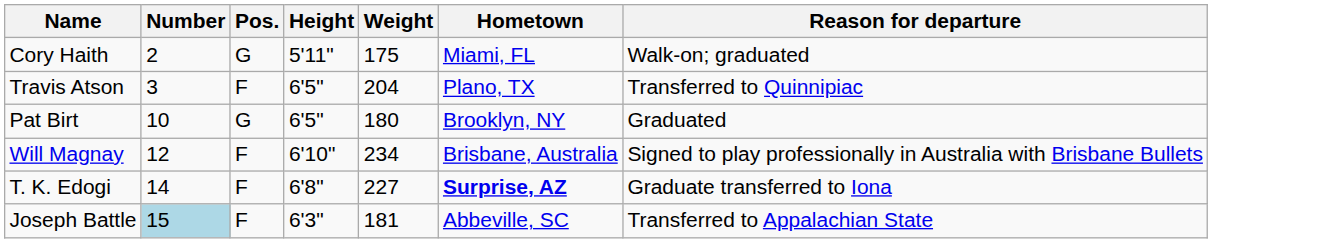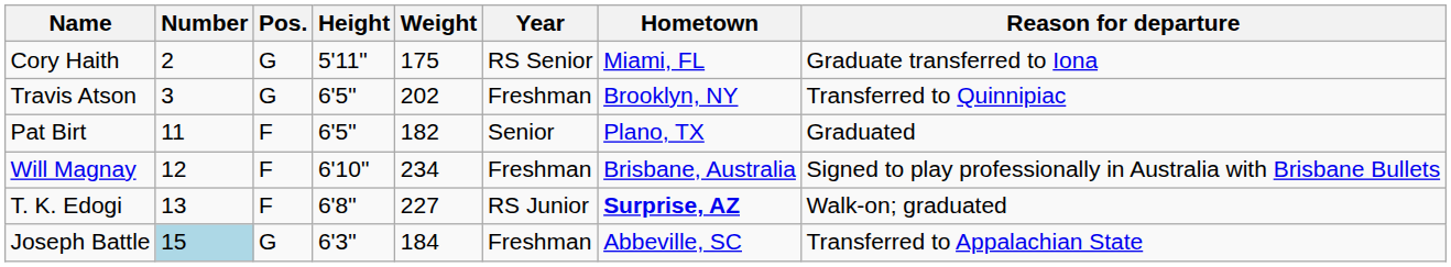+ column: Year | RS Senior | Freshman | Senior | Freshman | RS Junior | Freshman
Cory Haith | Reason for departure: Walk-on; graduated -> Graduate transferred to Iona
Travis Atson | Pos.: F -> G
Travis Atson | Weight: 204 -> 202
Travis Atson | Hometown: Plano, TX -> Brooklyn, NY
Pat Birt | Number: 10 -> 11
Pat Birt | Pos.: G -> F
Pat Birt | Weight: 180 -> 182
Pat Birt | Hometown: Brooklyn, NY -> Plano, TX
T. K. Edogi | Number: 14 -> 13
T. K. Edogi | Reason for departure: Graduate transferred to Iona -> Walk-on; graduated
Joseph Battle | Pos.: F -> G
Joseph Battle | Weight: 181 -> 184
